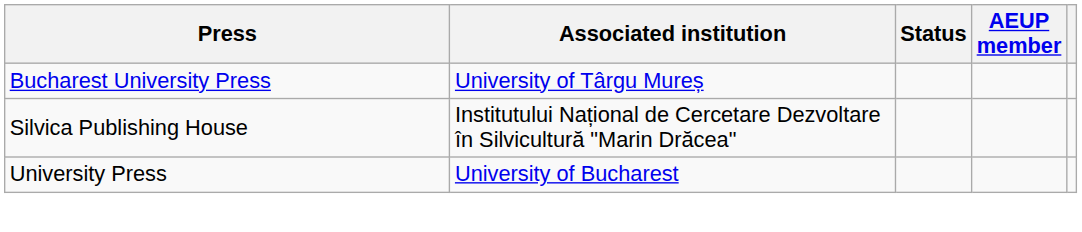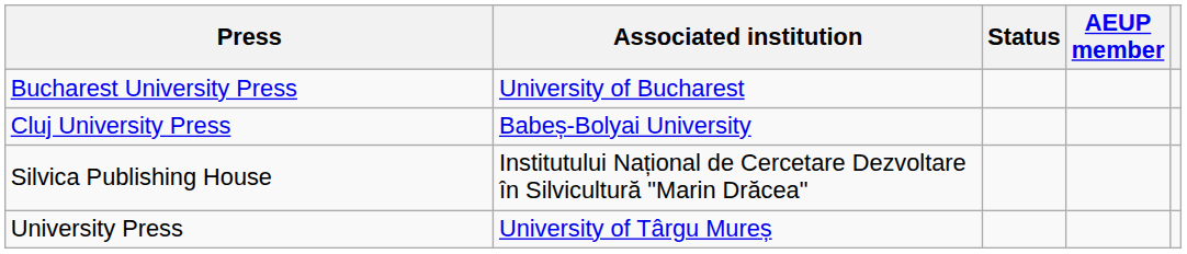Bucharest University Press | Associated institution: University of Târgu Mureș -> University of Bucharest
+ row: Cluj University Press | Babeș-Bolyai University
University Press | Associated institution: University of Bucharest -> University of Târgu Mureș
